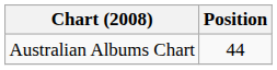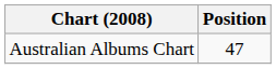Australian Albums Chart | Position: 44 -> 47
